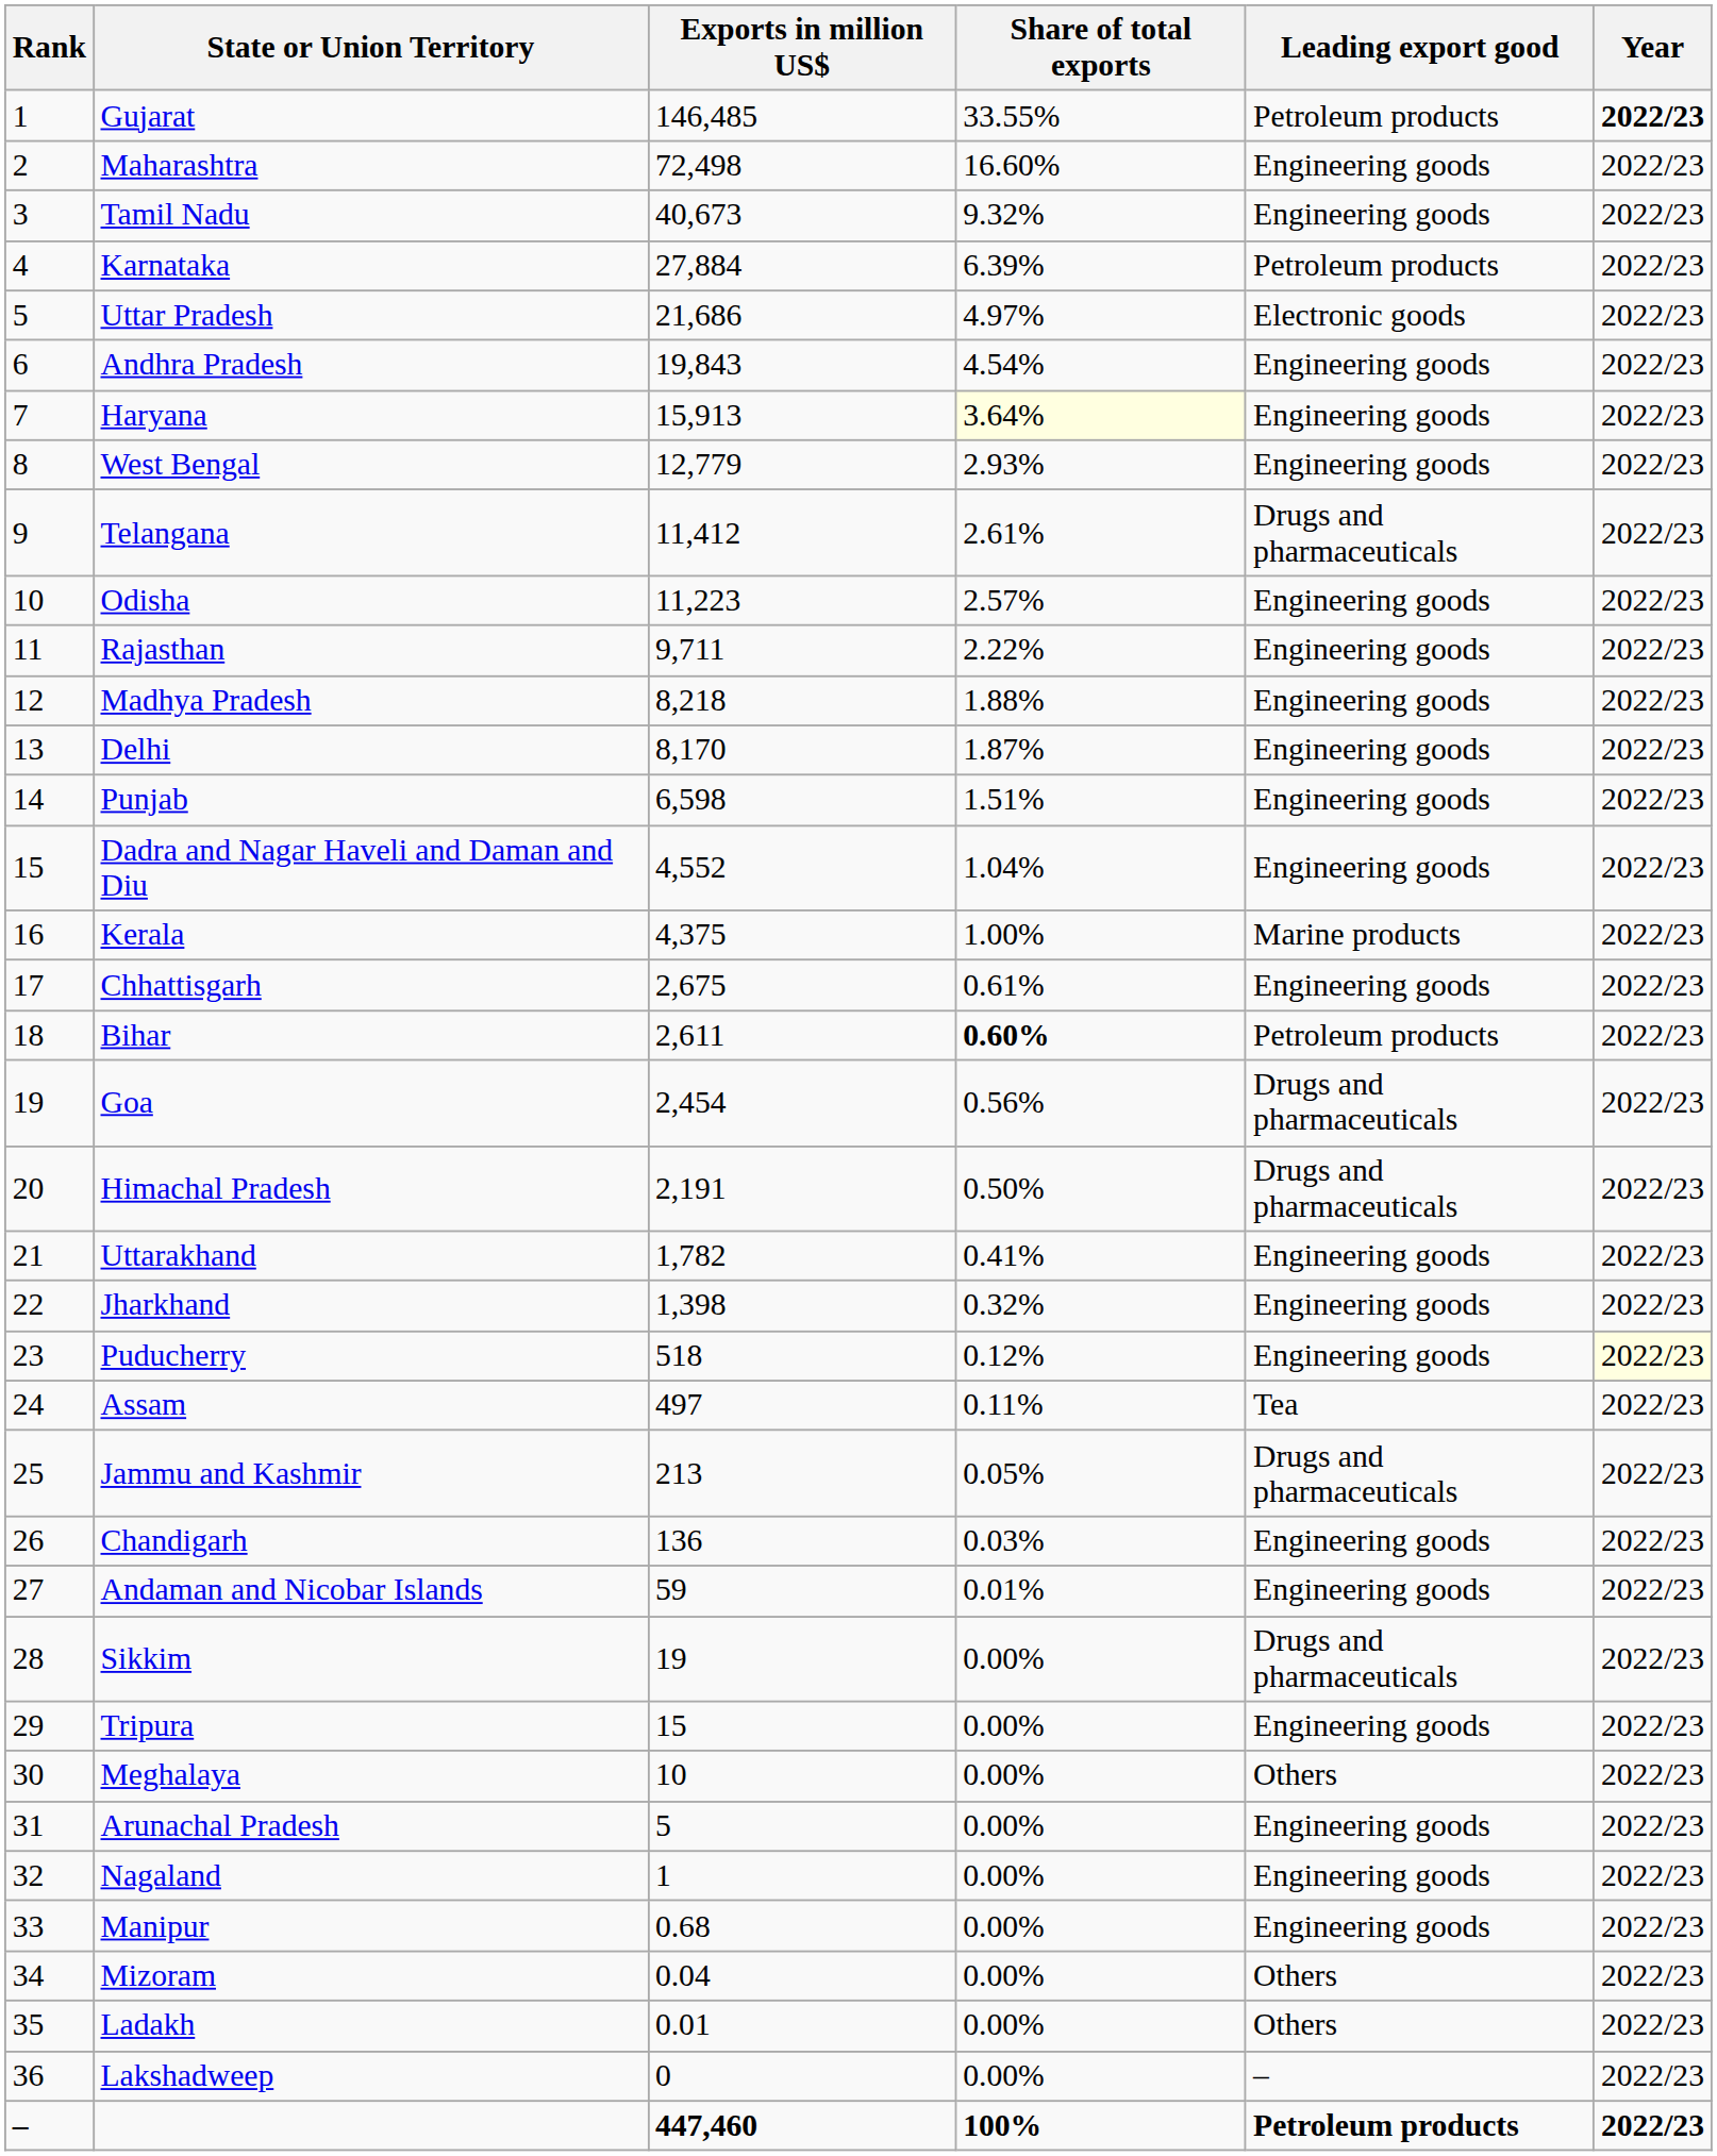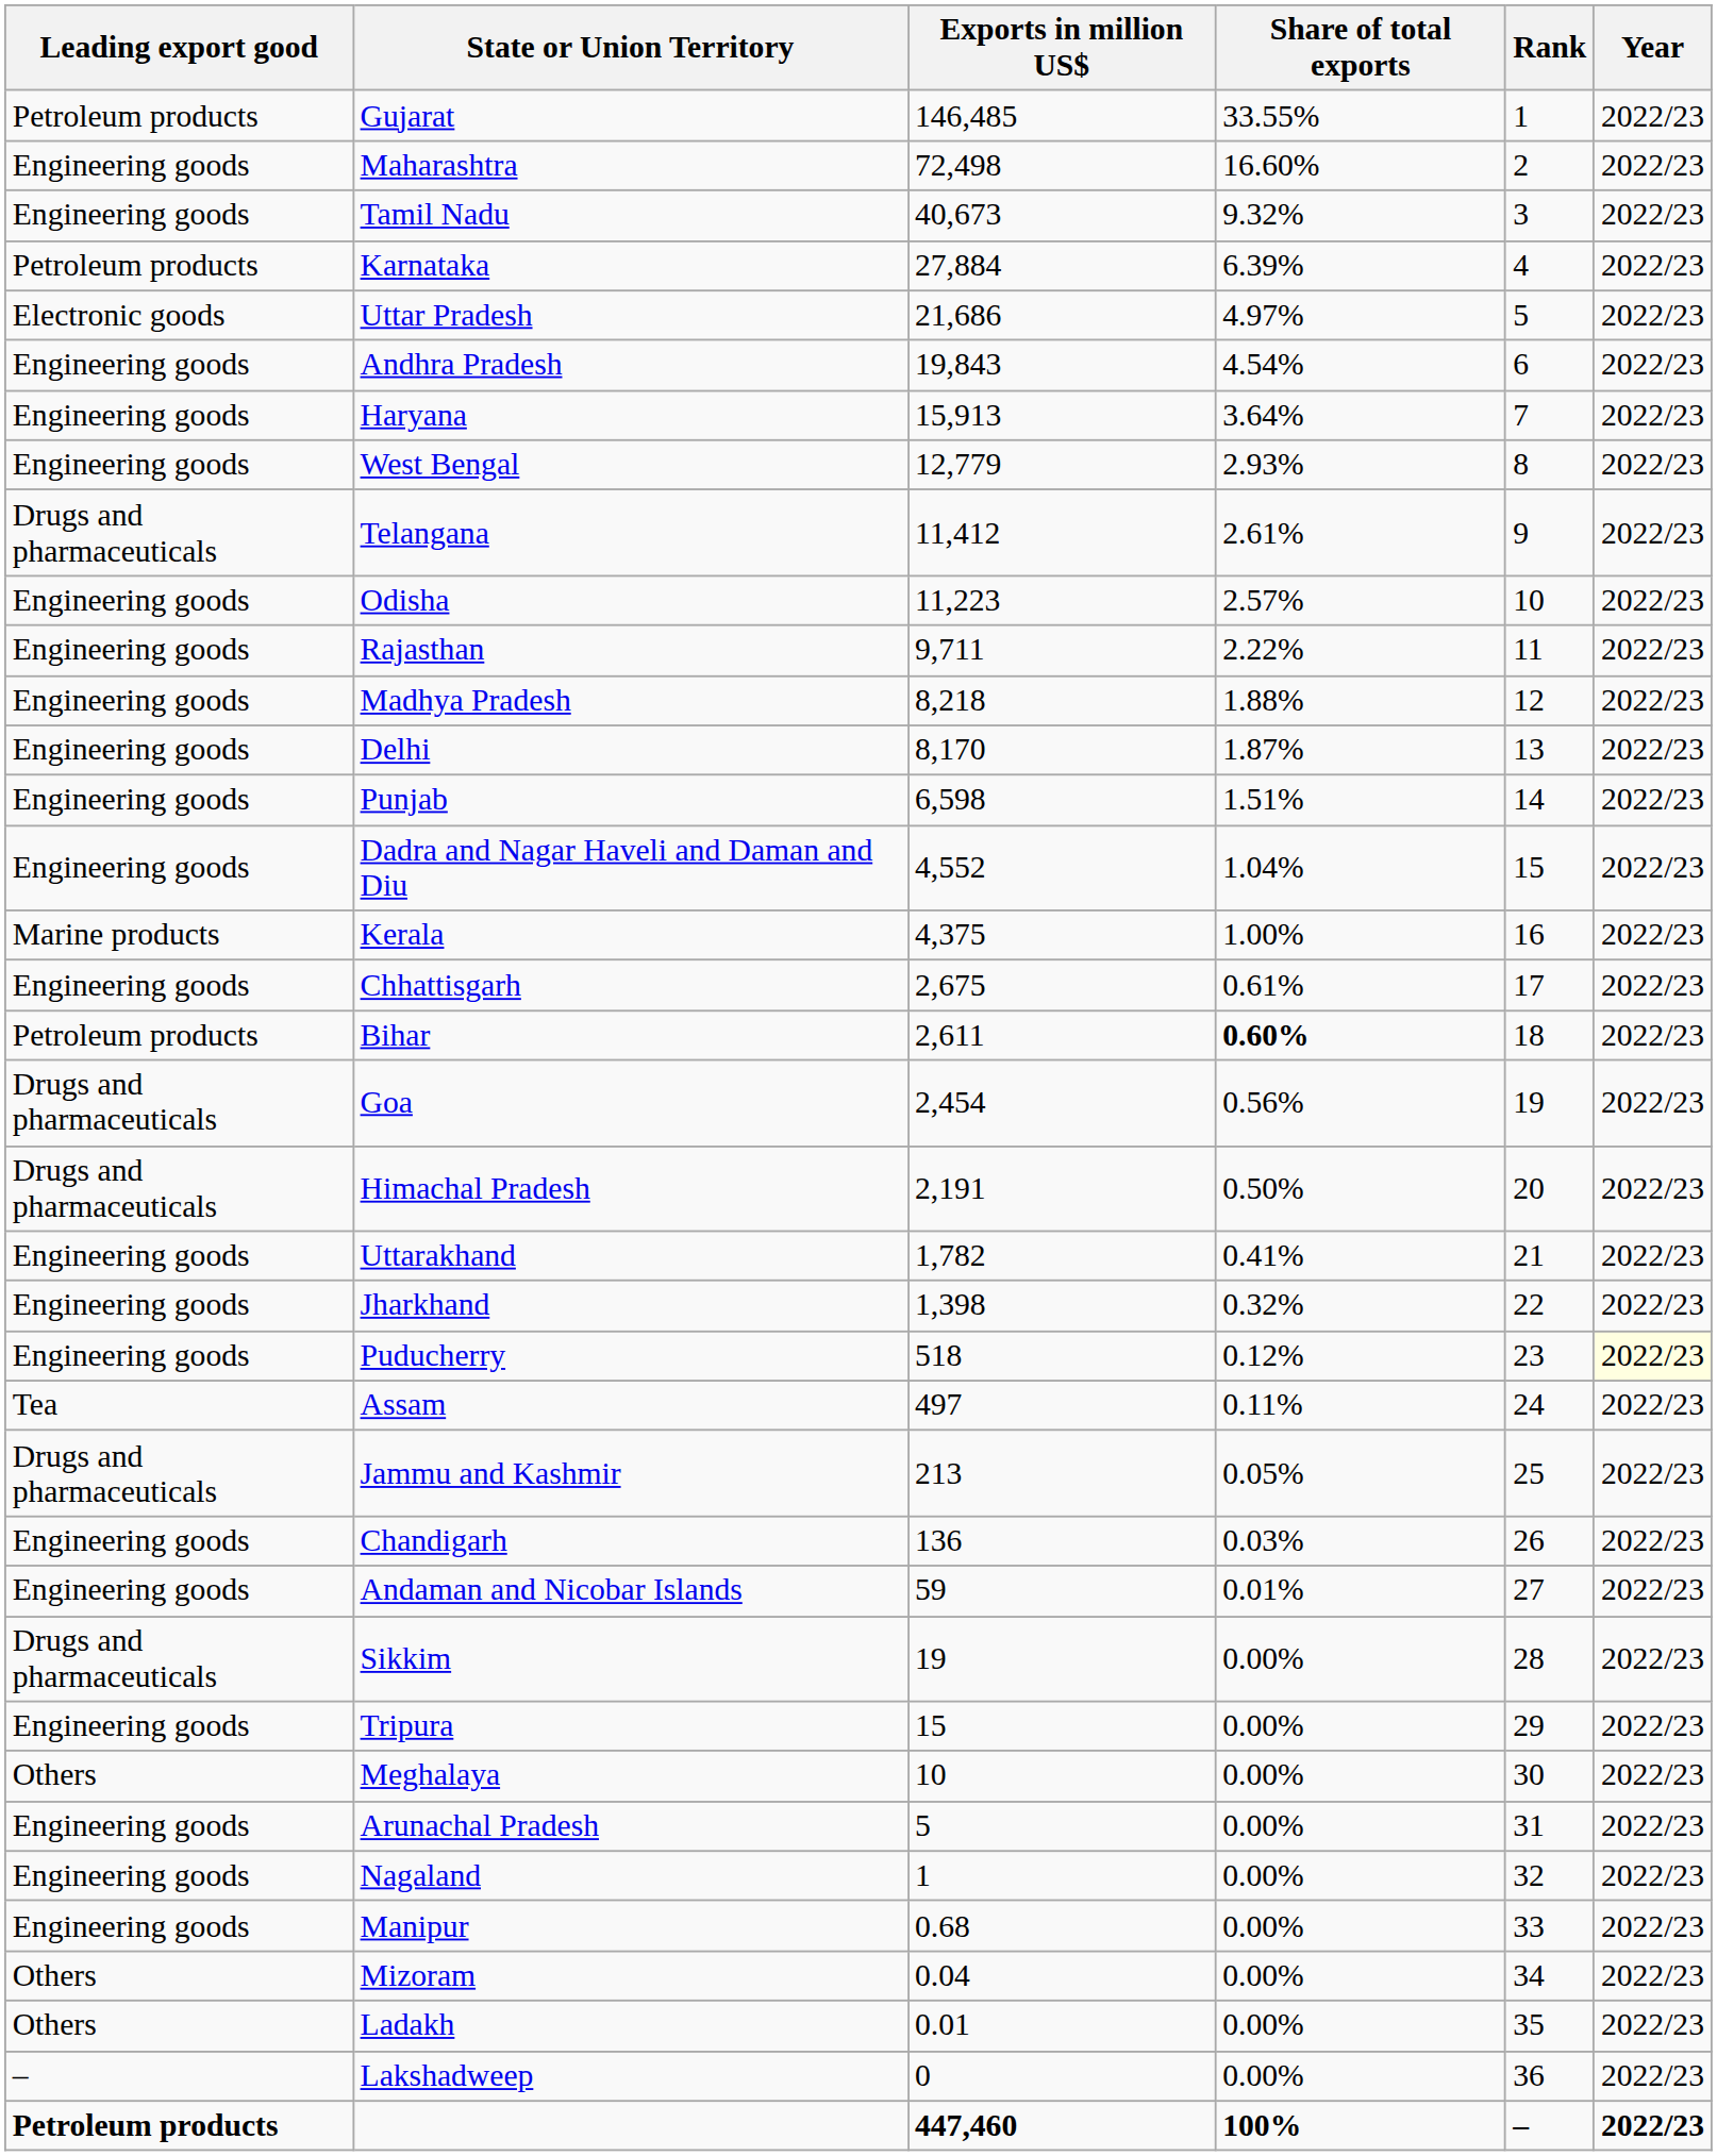columns swapped: Rank <-> Leading export good
Gujarat | Year: bold -> normal
Haryana | Share of total exports: lightyellow background -> no background
